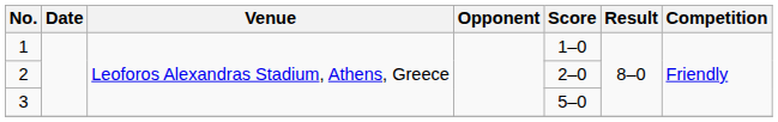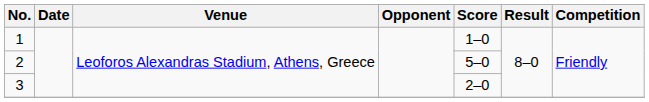2 | Score: 2–0 -> 5–0
3 | Score: 5–0 -> 2–0
